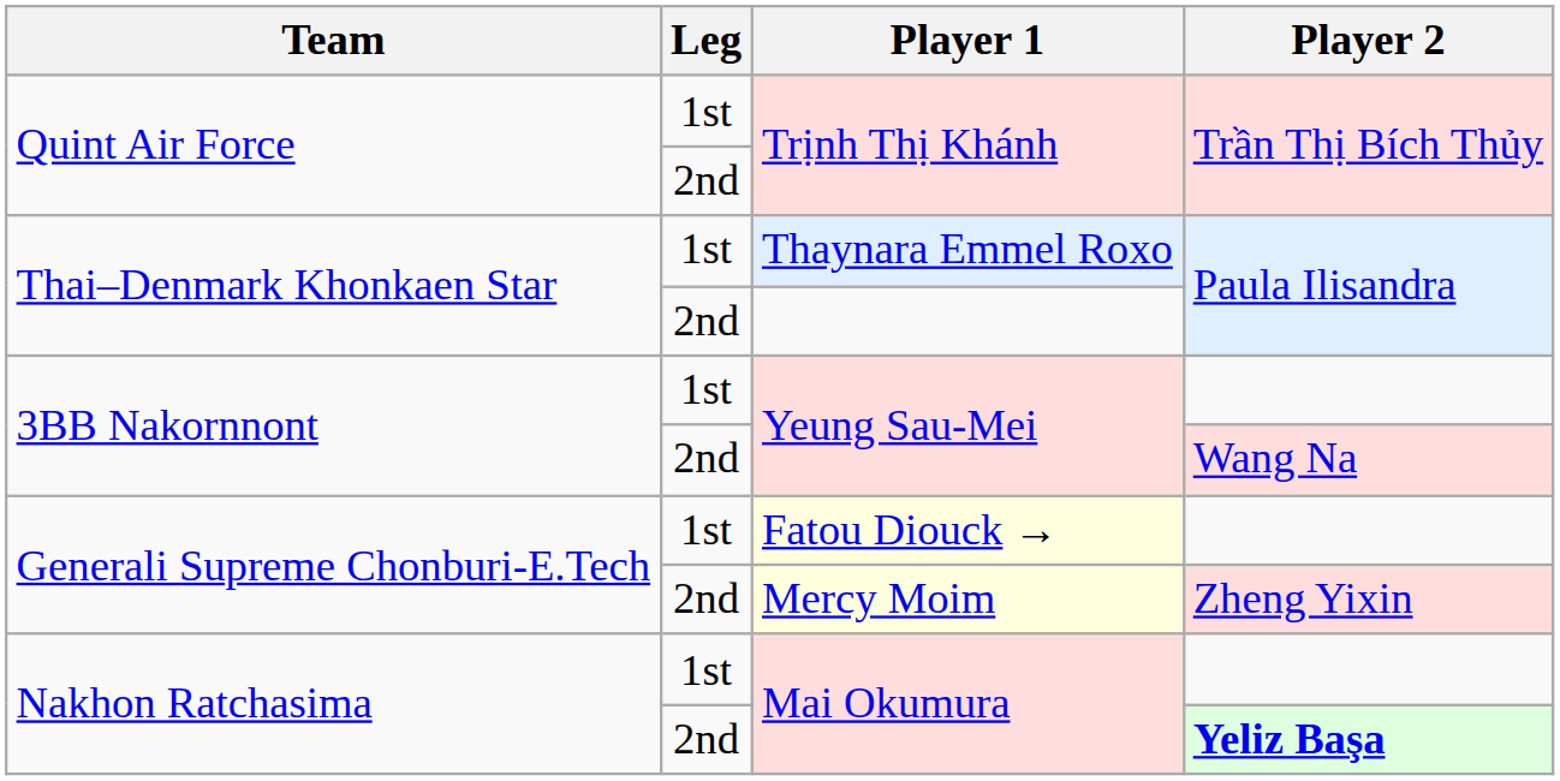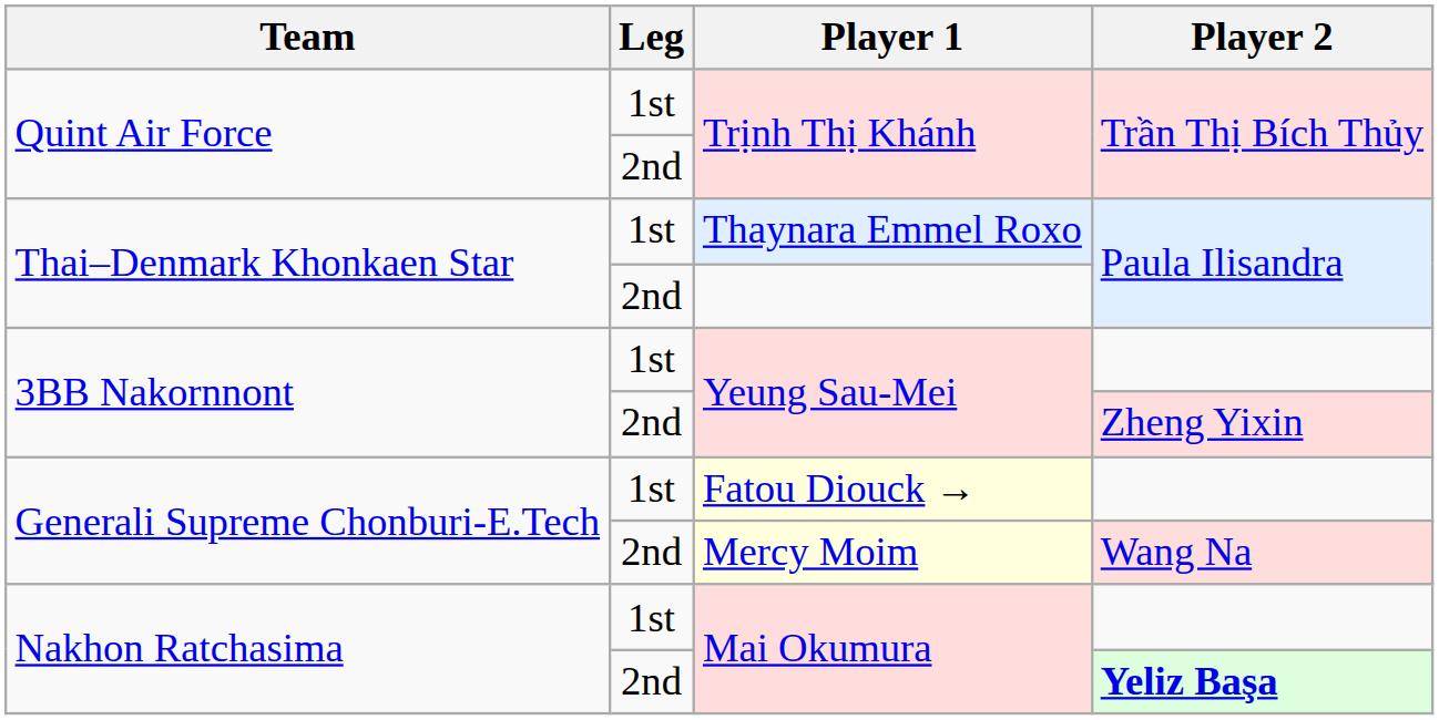2nd / Yeung Sau-Mei | Player 2: Wang Na -> Zheng Yixin
Mercy Moim | Player 2: Zheng Yixin -> Wang Na
